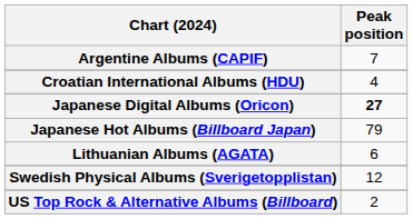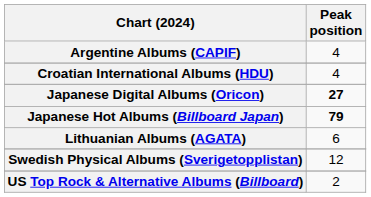Argentine Albums (CAPIF) | Peak position: 7 -> 4
Japanese Hot Albums (Billboard Japan) | Peak position: normal -> bold
